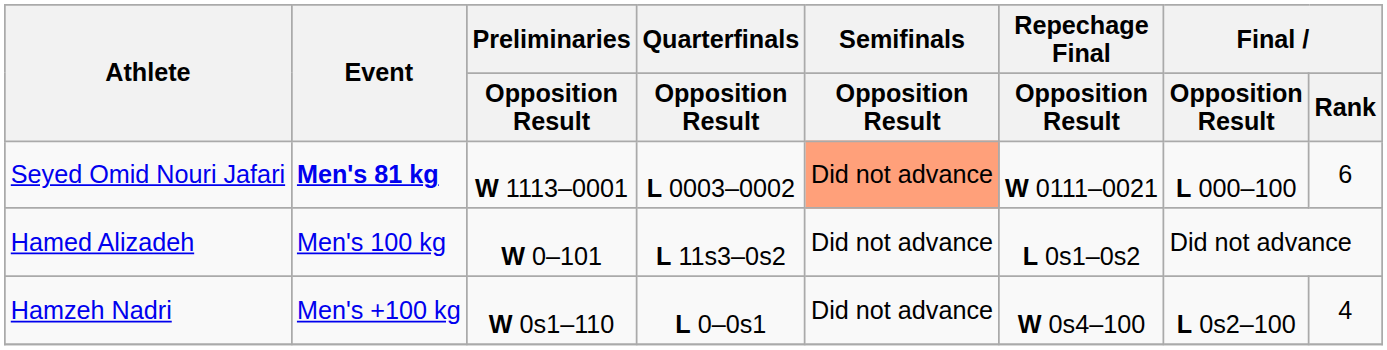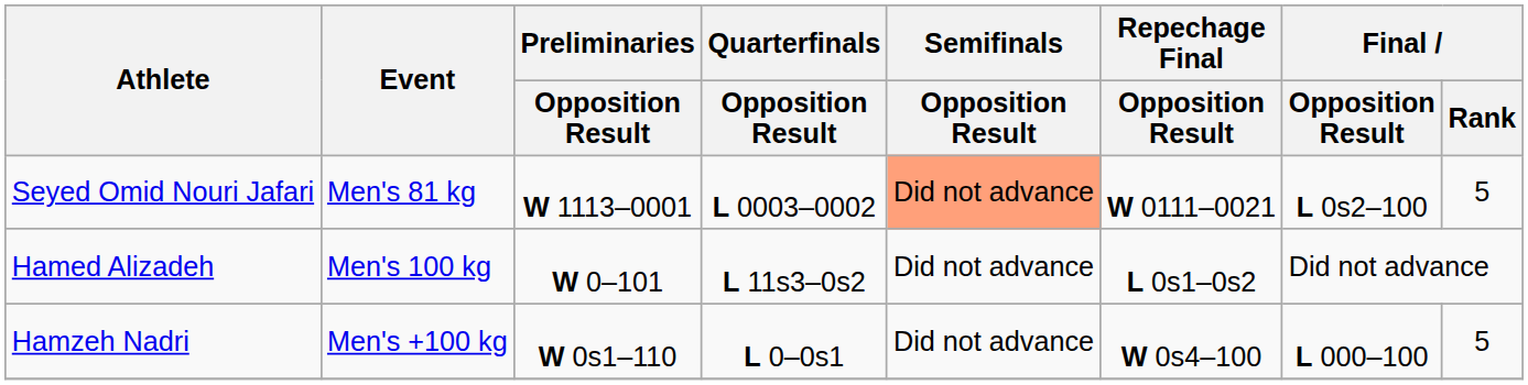Seyed Omid Nouri Jafari | Event: bold -> normal
Seyed Omid Nouri Jafari | Final / Opposition Result: L 000–100 -> L 0s2–100
Seyed Omid Nouri Jafari | Final / Rank: 6 -> 5
Hamzeh Nadri | Final / Opposition Result: L 0s2–100 -> L 000–100
Hamzeh Nadri | Final / Rank: 4 -> 5
